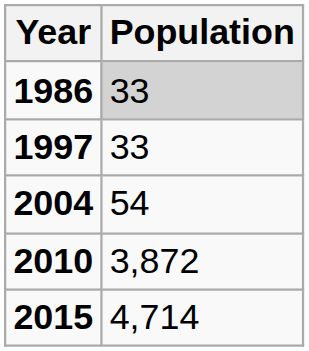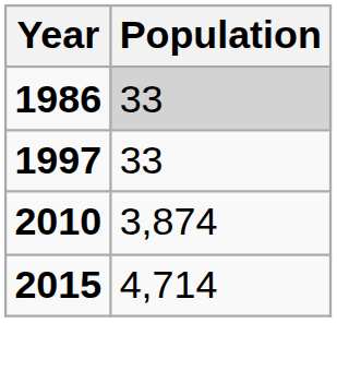- row: 2004 | 54
2010 | Population: 3,872 -> 3,874
